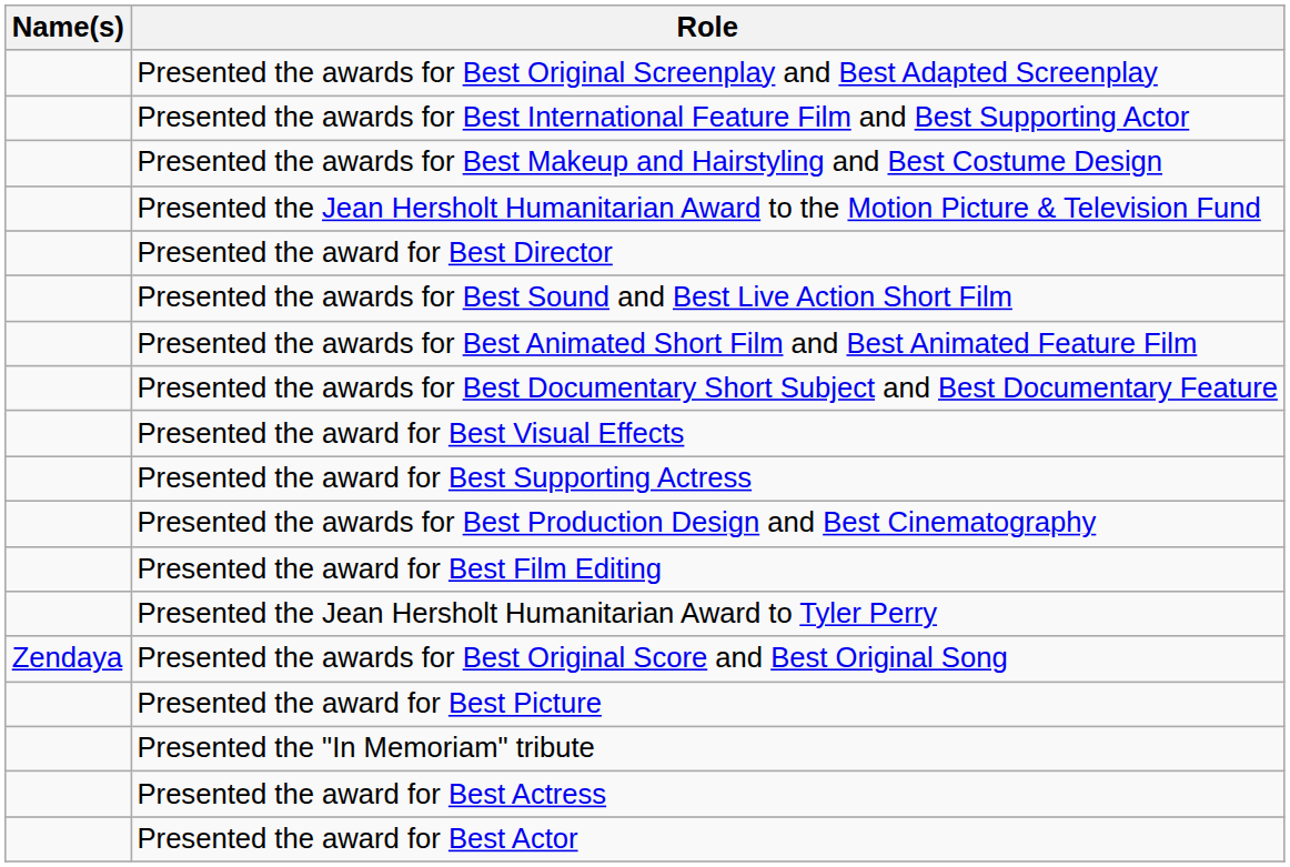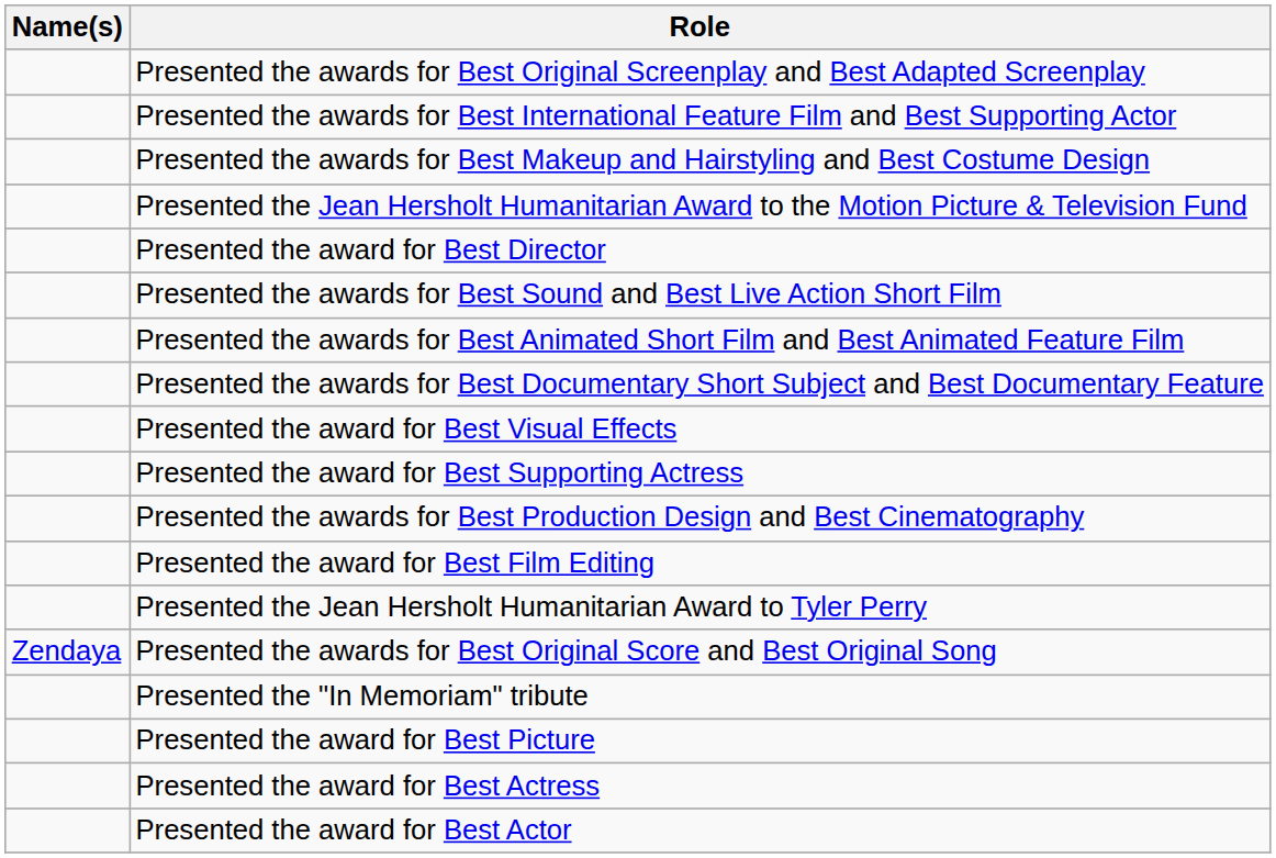rows swapped: Presented the "In Memoriam" tribute <-> Presented the award for Best Picture
